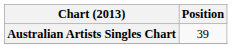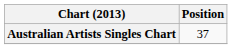Australian Artists Singles Chart | Position: 39 -> 37
